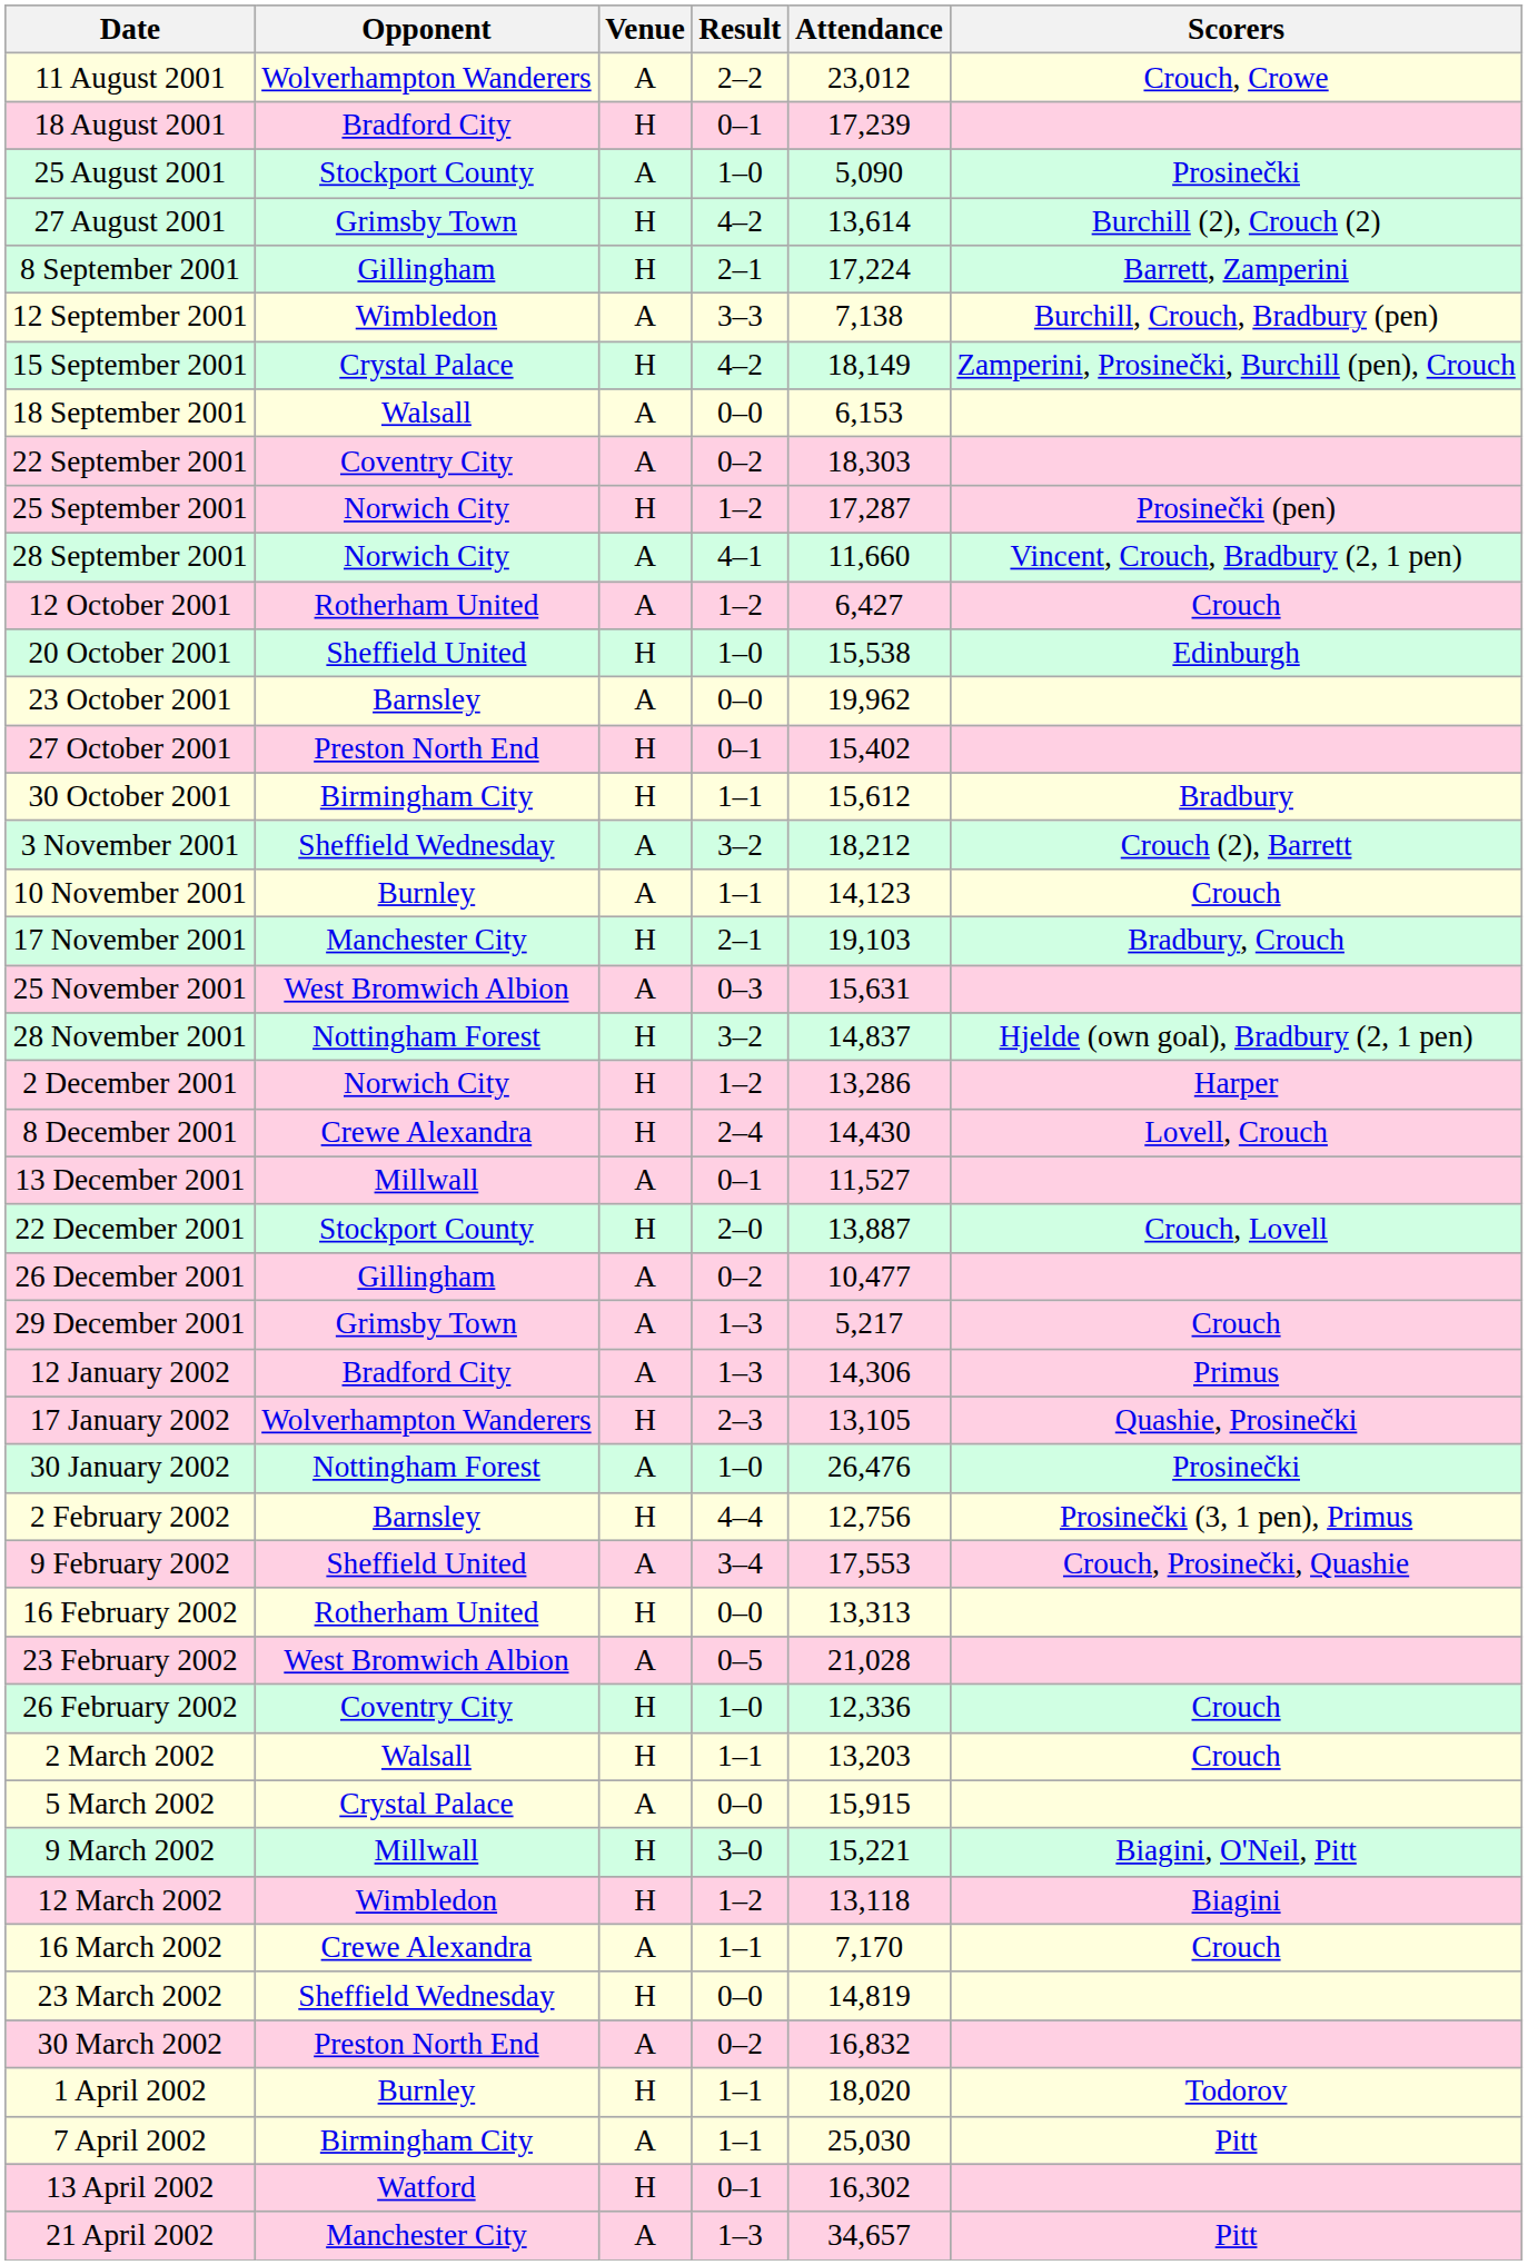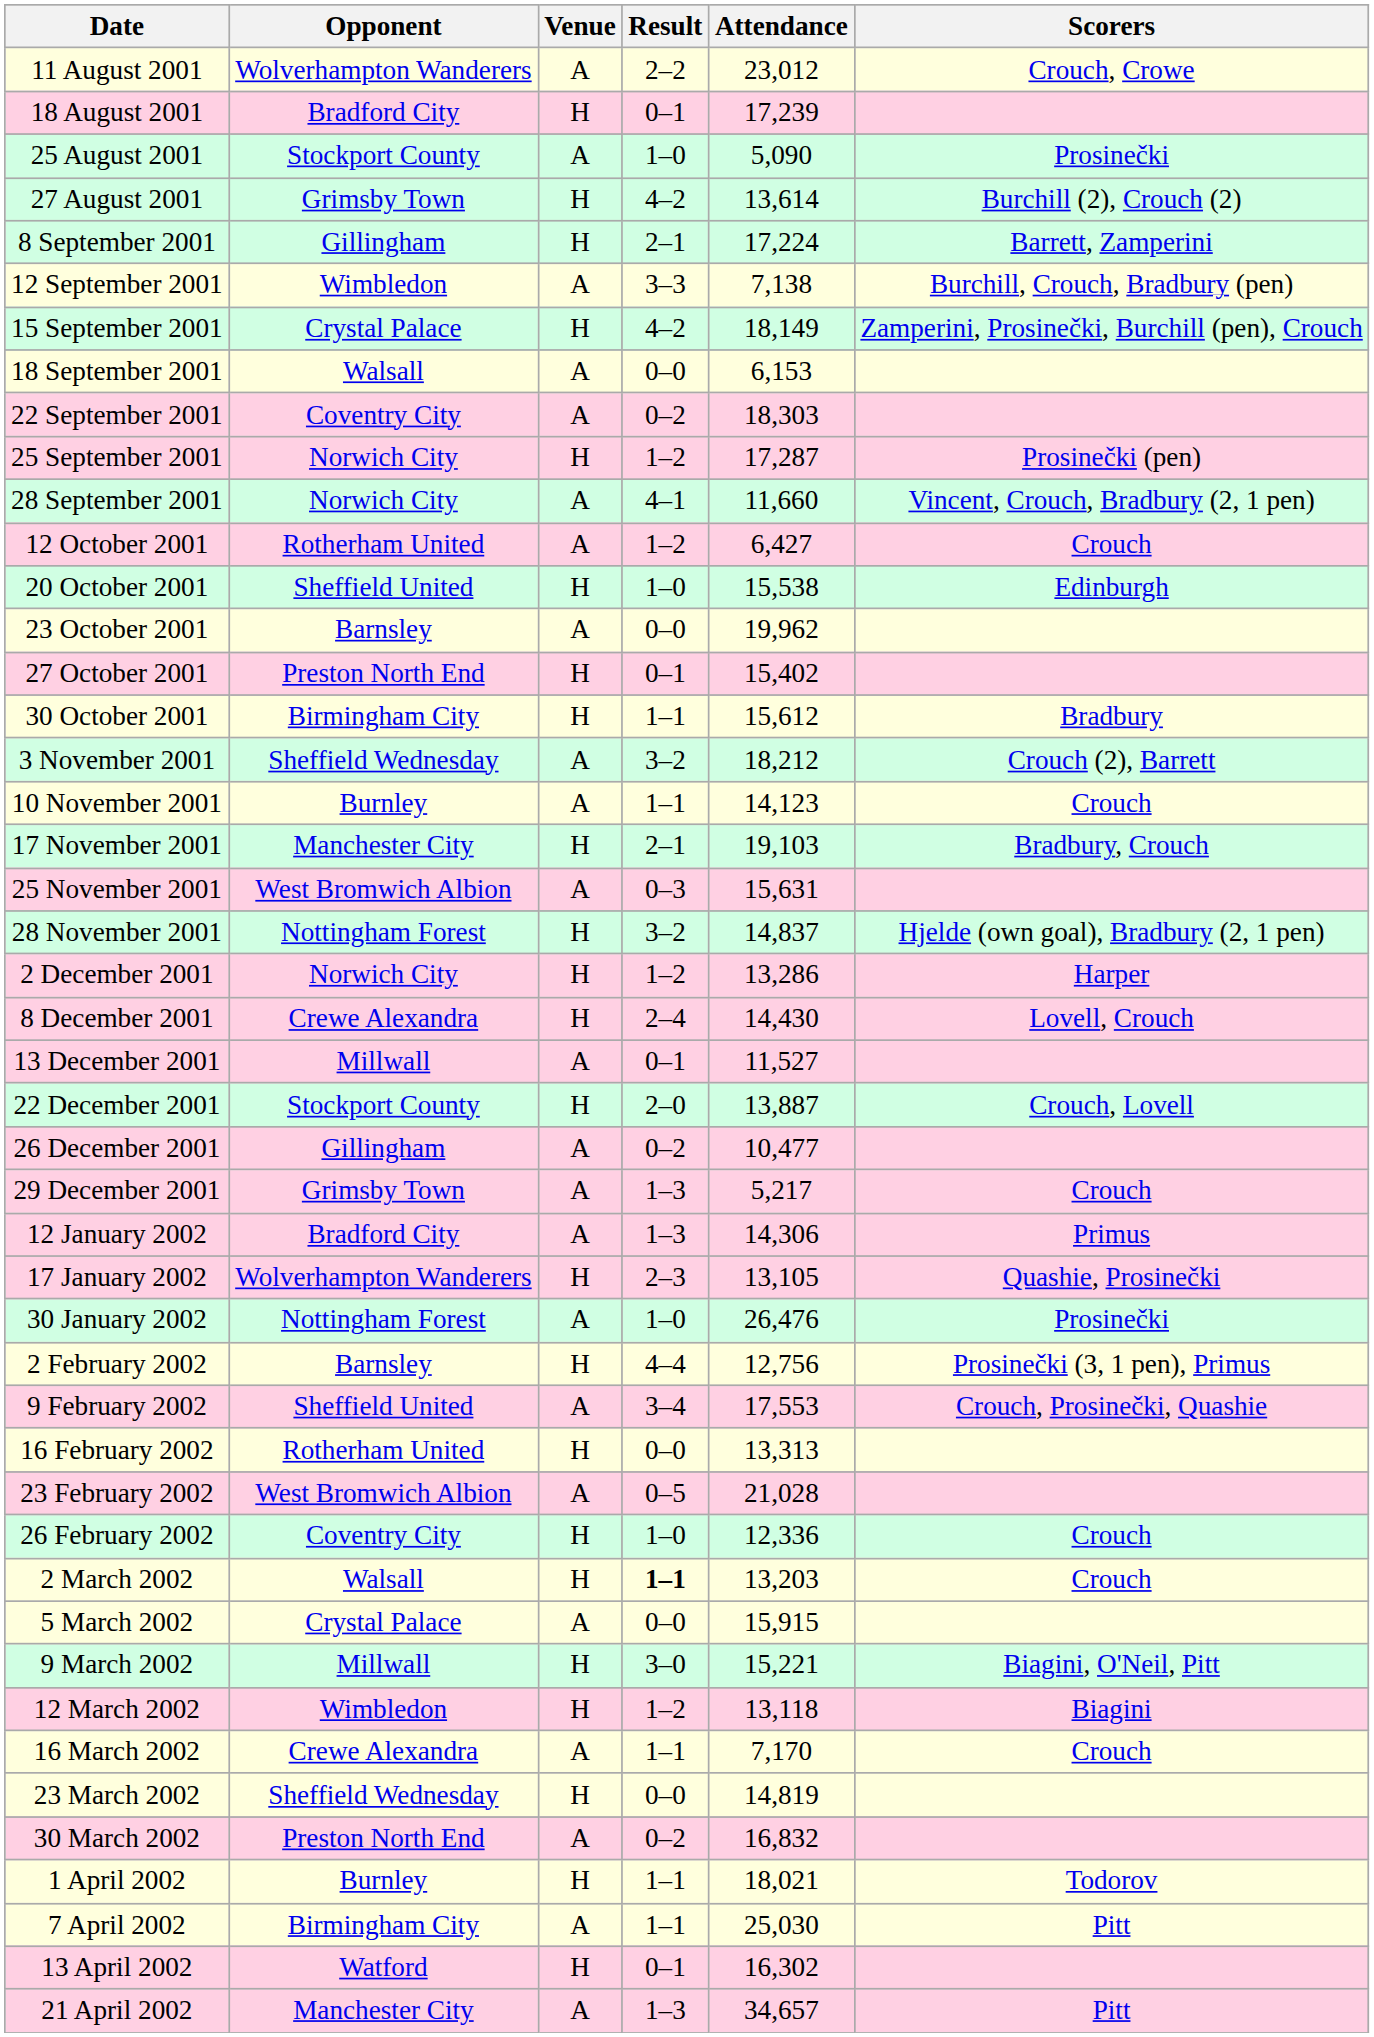2 March 2002 | Result: normal -> bold
1 April 2002 | Attendance: 18,020 -> 18,021
